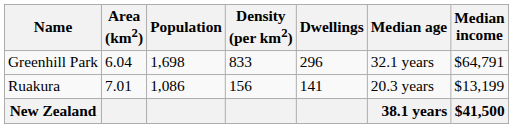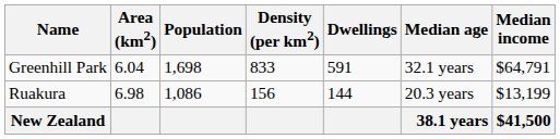Greenhill Park | Dwellings: 296 -> 591
Ruakura | Area (km2): 7.01 -> 6.98
Ruakura | Dwellings: 141 -> 144
